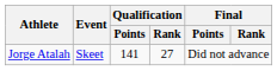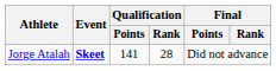Jorge Atalah | Event: normal -> bold
Jorge Atalah | Qualification / Rank: 27 -> 28
